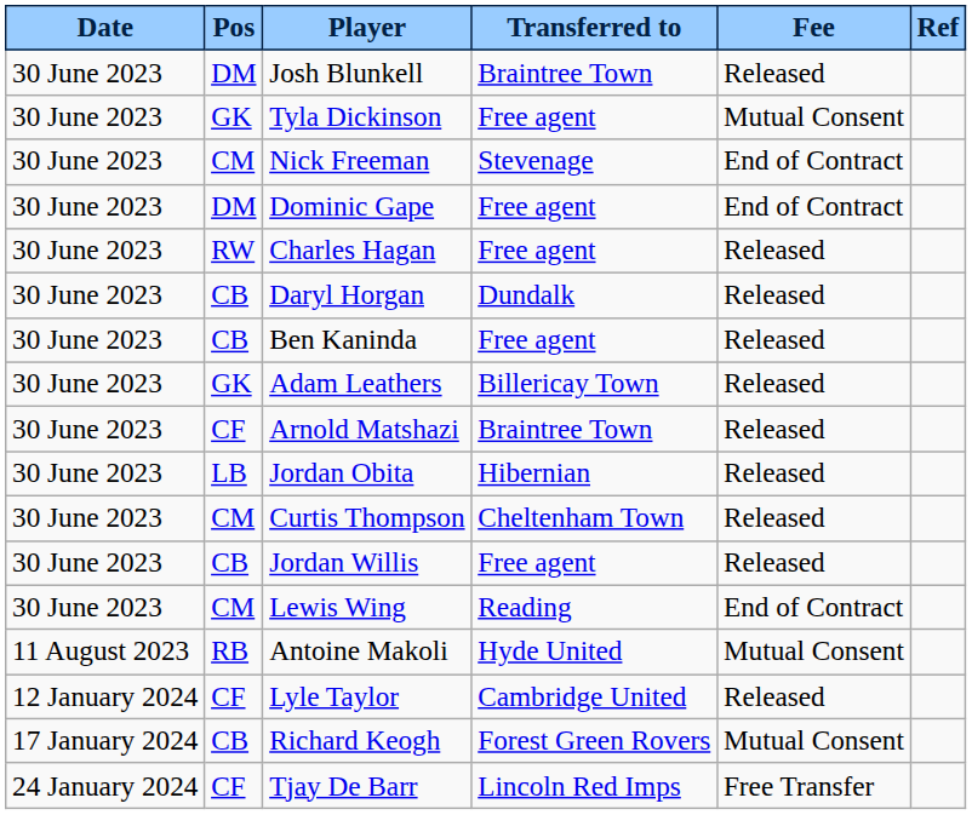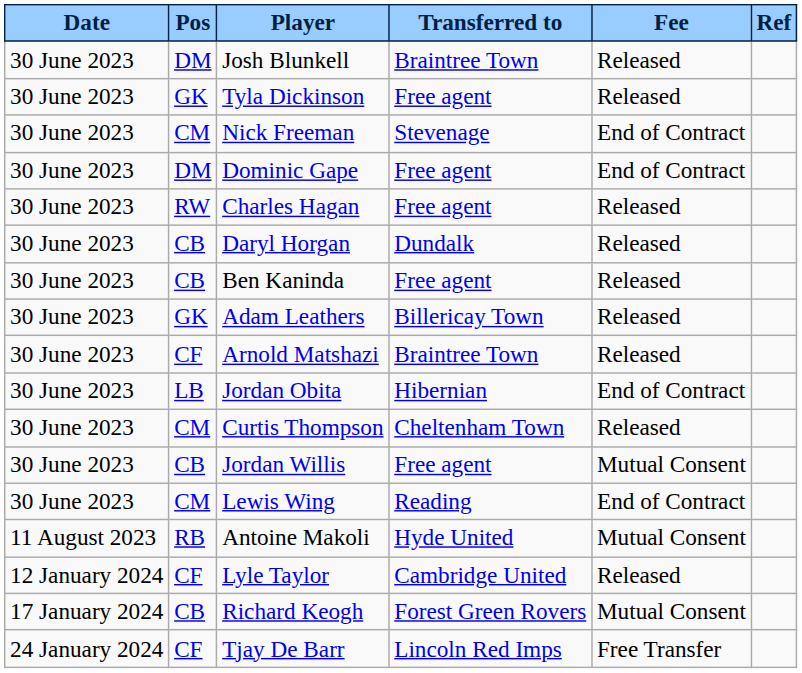Tyla Dickinson | Fee: Mutual Consent -> Released
Jordan Obita | Fee: Released -> End of Contract
Jordan Willis | Fee: Released -> Mutual Consent
